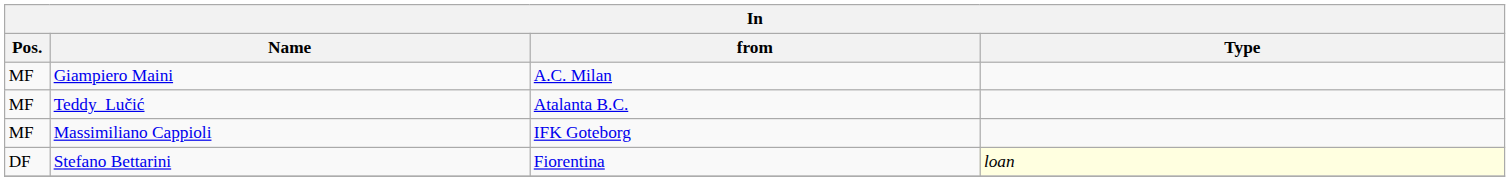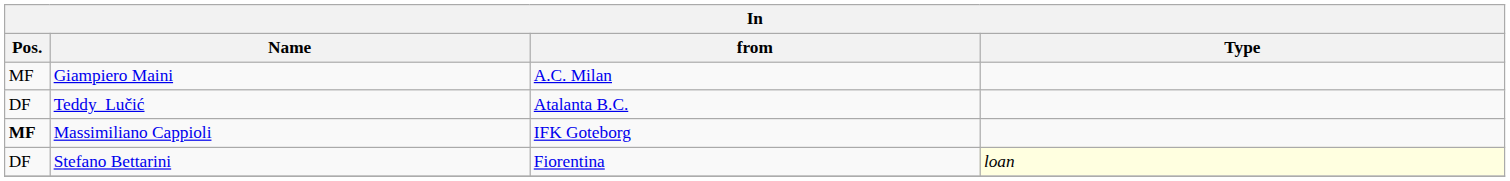Teddy_Lučić | Pos.: MF -> DF
Massimiliano Cappioli | Pos.: normal -> bold
